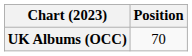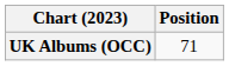UK Albums (OCC) | Position: 70 -> 71
